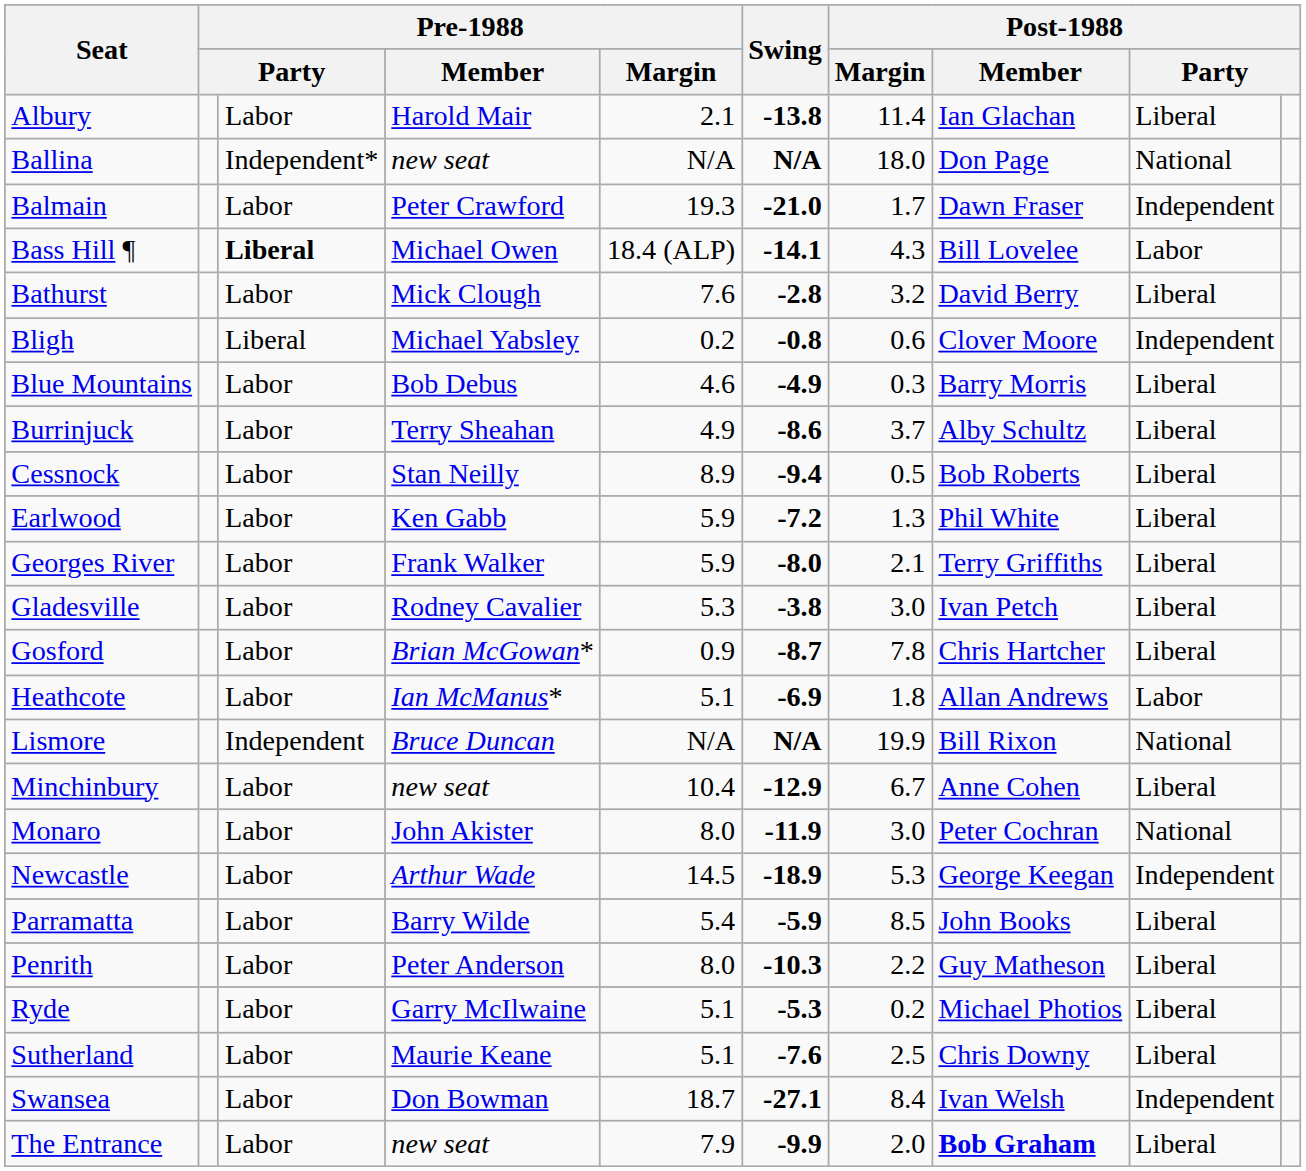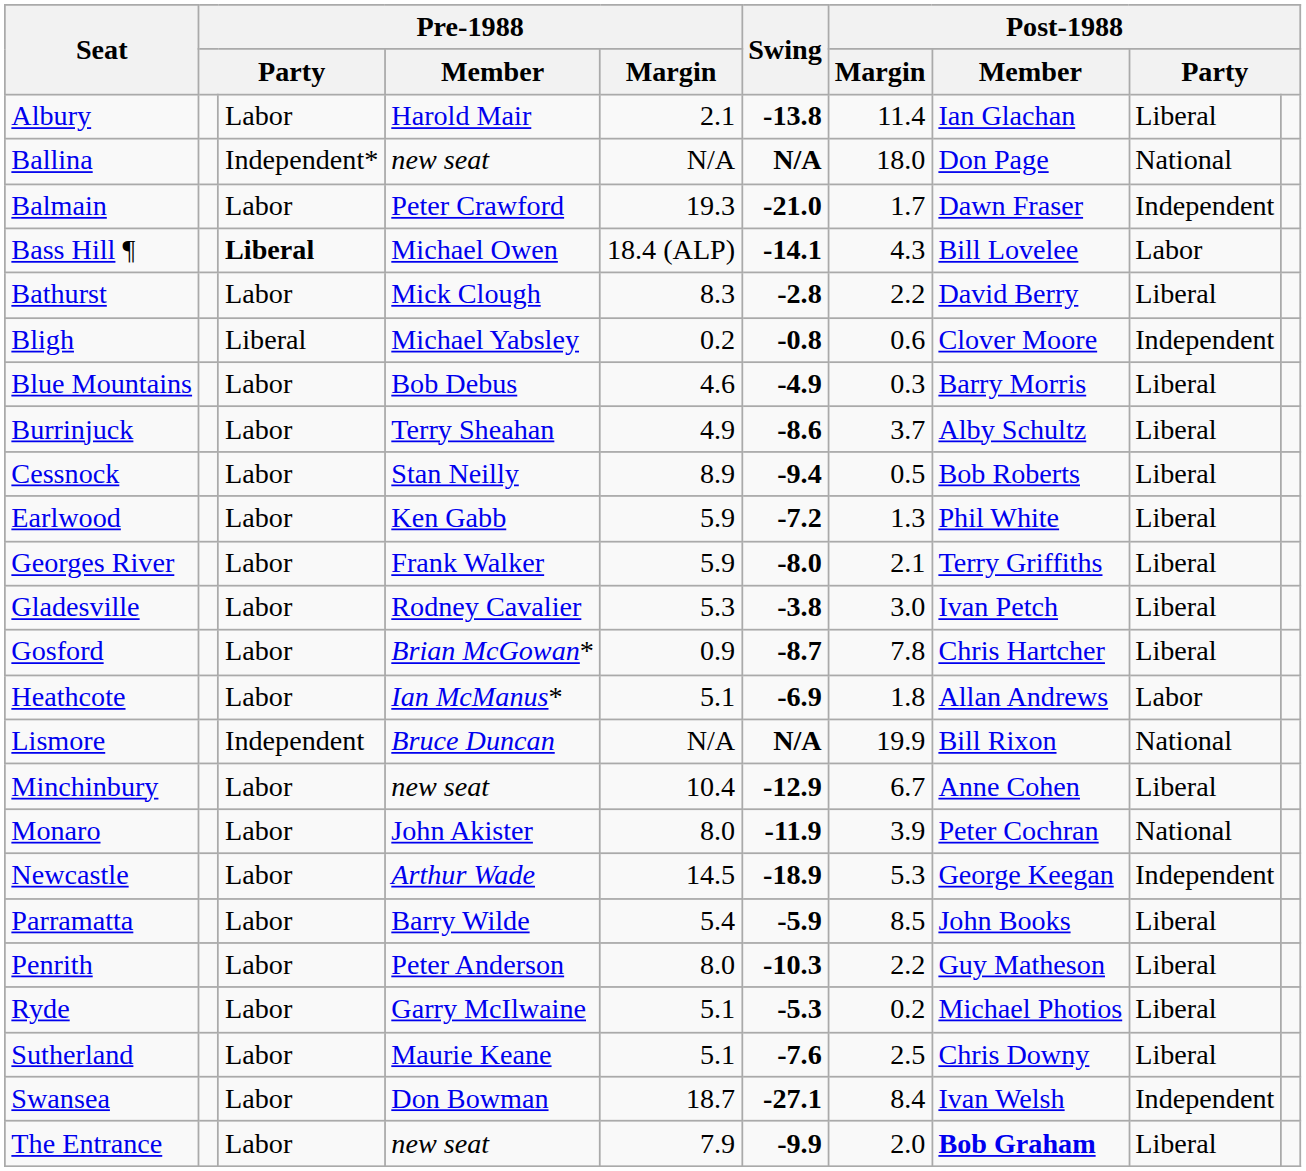Bathurst | Pre-1988 / Margin: 7.6 -> 8.3
Bathurst | Post-1988 / Margin: 3.2 -> 2.2
Monaro | Post-1988 / Margin: 3.0 -> 3.9
